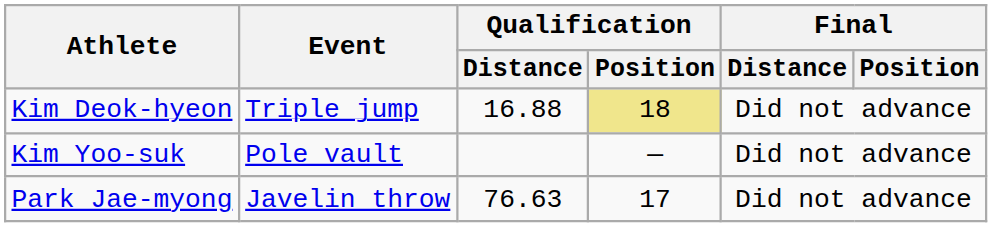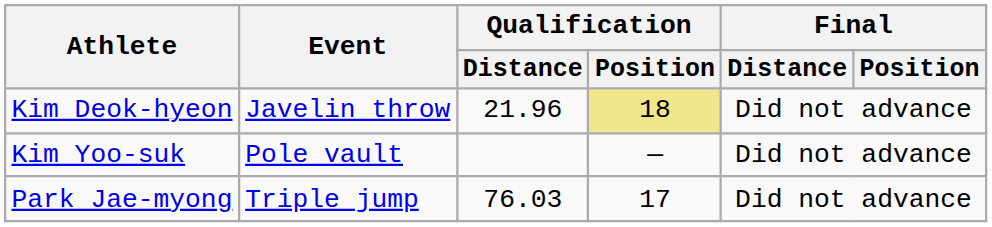Kim Deok-hyeon | Event: Triple jump -> Javelin throw
Kim Deok-hyeon | Qualification / Distance: 16.88 -> 21.96
Park Jae-myong | Event: Javelin throw -> Triple jump
Park Jae-myong | Qualification / Distance: 76.63 -> 76.03
